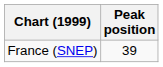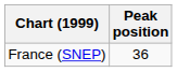France (SNEP) | Peak position: 39 -> 36
